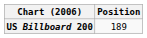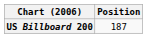US Billboard 200 | Position: 189 -> 187
